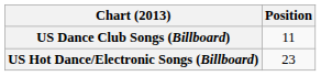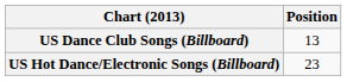US Dance Club Songs (Billboard) | Position: 11 -> 13
